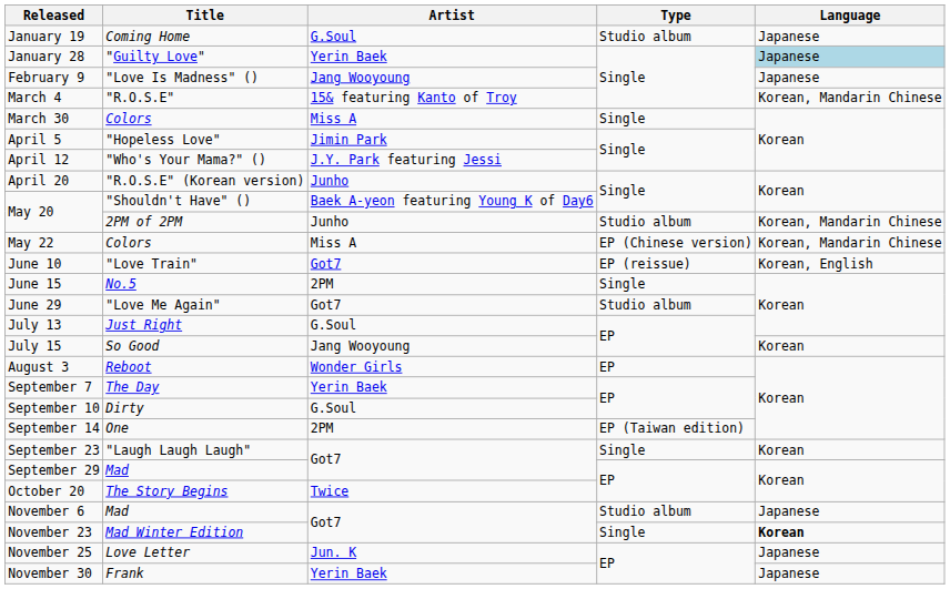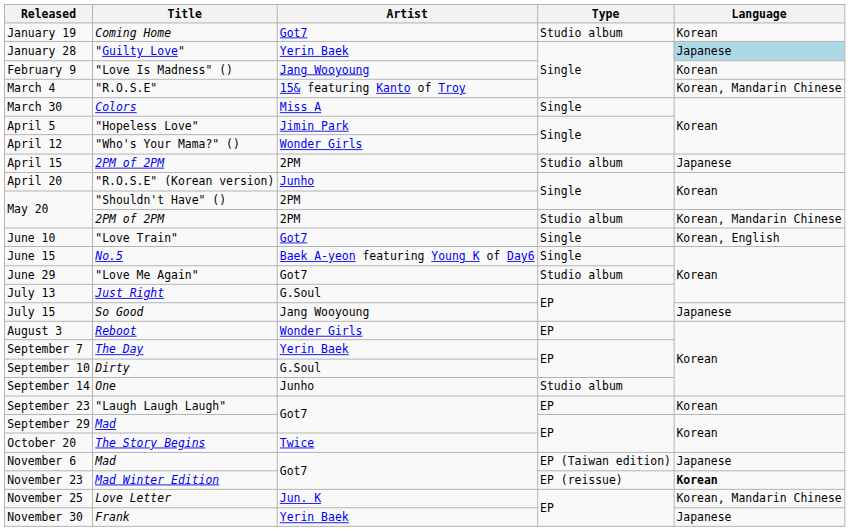January 19 | Artist: G.Soul -> Got7
January 19 | Language: Japanese -> Korean
February 9 | Language: Japanese -> Korean
April 12 | Artist: J.Y. Park featuring Jessi -> Wonder Girls
+ row: April 15 | 2PM of 2PM | 2PM | Studio album | Japanese
May 20 / "Shouldn't Have" () | Artist: Baek A-yeon featuring Young K of Day6 -> 2PM
May 20 / 2PM of 2PM | Artist: Junho -> 2PM
- row: May 22 | Colors | Miss A | EP (Chinese version) | Korean, Mandarin Chinese
June 10 | Type: EP (reissue) -> Single
June 15 | Artist: 2PM -> Baek A-yeon featuring Young K of Day6
July 15 | Language: Korean -> Japanese
September 14 | Artist: 2PM -> Junho
September 14 | Type: EP (Taiwan edition) -> Studio album
September 23 | Type: Single -> EP
November 6 | Type: Studio album -> EP (Taiwan edition)
November 23 | Type: Single -> EP (reissue)
November 25 | Language: Japanese -> Korean, Mandarin Chinese
